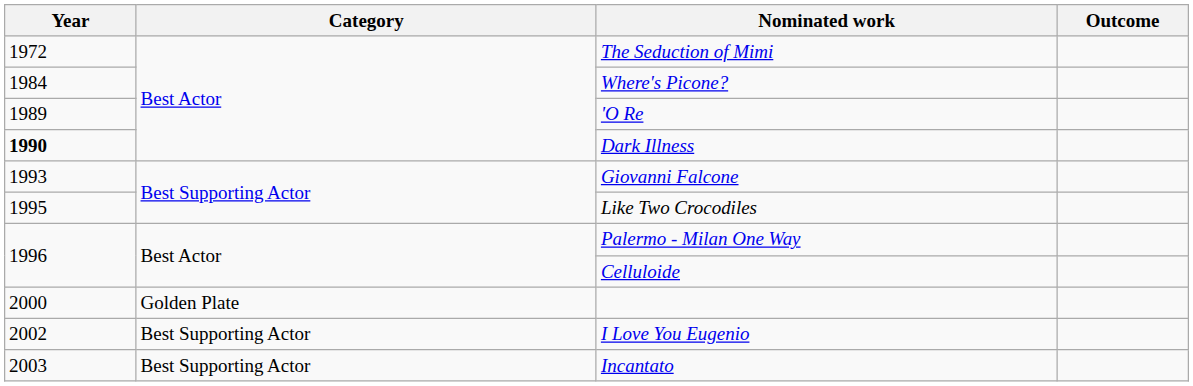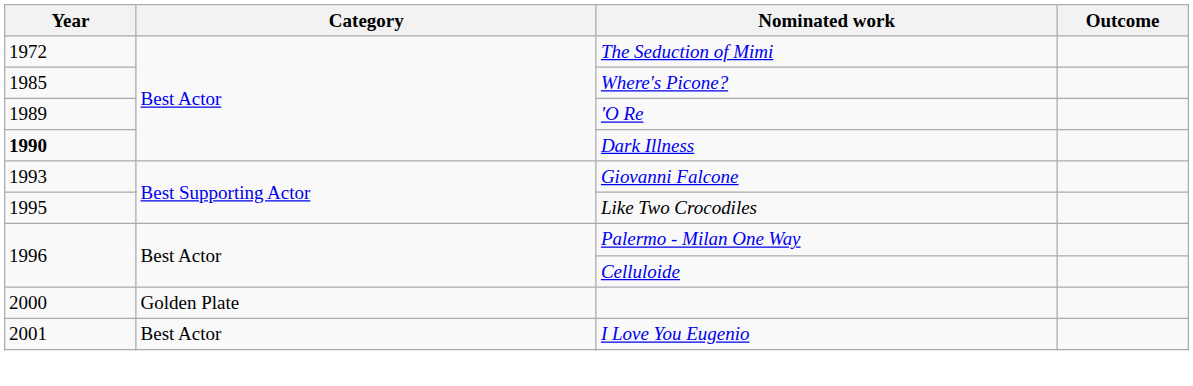Where's Picone? | Year: 1984 -> 1985
I Love You Eugenio | Year: 2002 -> 2001
I Love You Eugenio | Category: Best Supporting Actor -> Best Actor
- row: 2003 | Best Supporting Actor | Incantato
